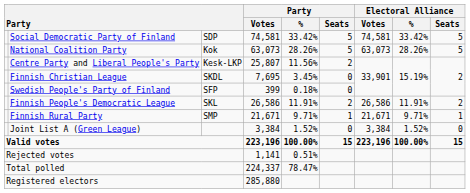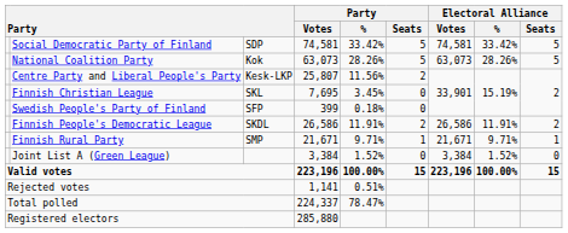Finnish Christian League | column 3: SKDL -> SKL
Finnish People's Democratic League | column 3: SKL -> SKDL
